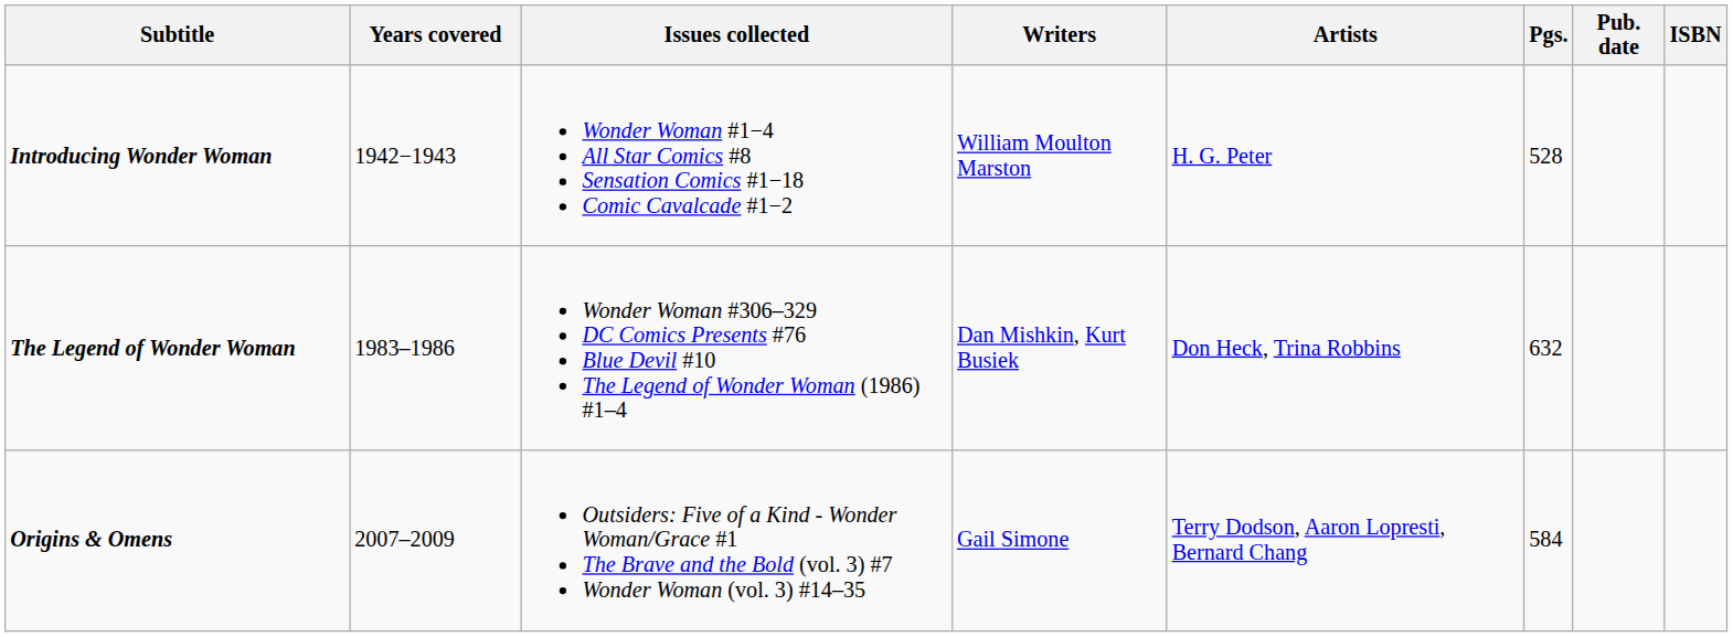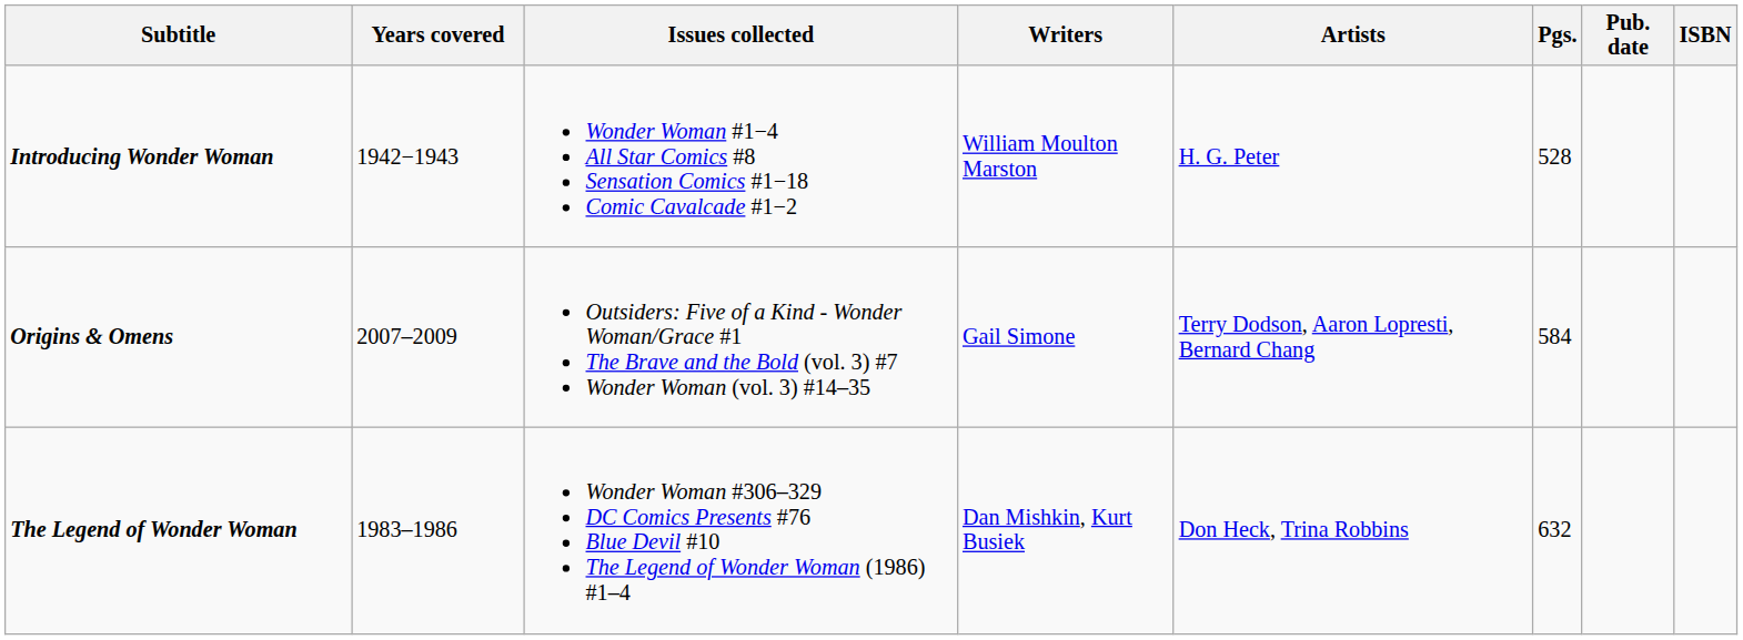rows swapped: The Legend of Wonder Woman <-> Origins & Omens
